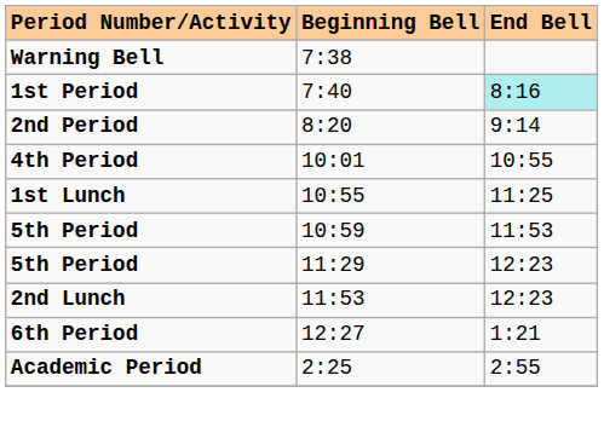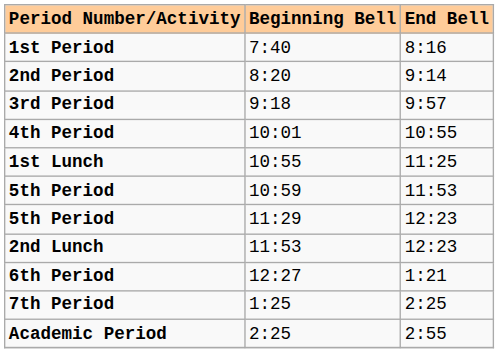- row: Warning Bell | 7:38
1st Period | End Bell: paleturquoise background -> no background
+ row: 3rd Period | 9:18 | 9:57
+ row: 7th Period | 1:25 | 2:25
